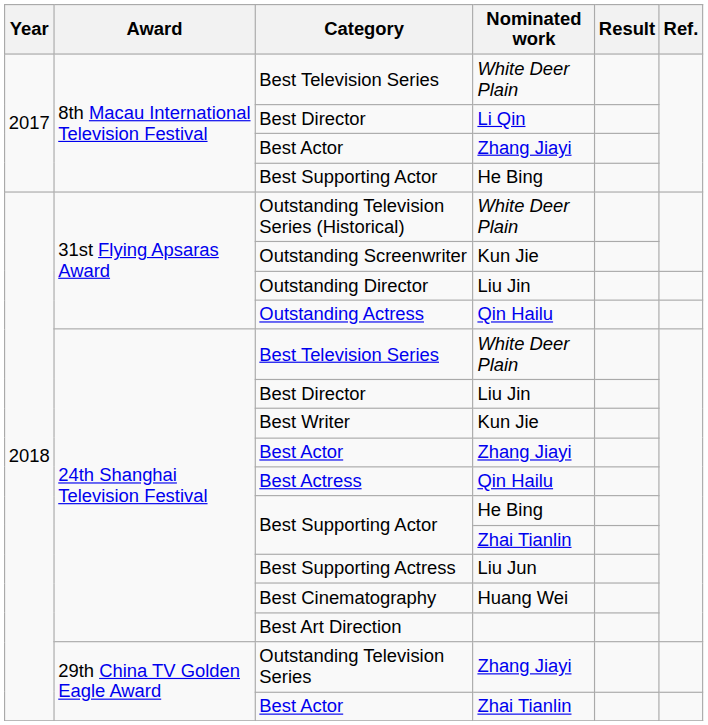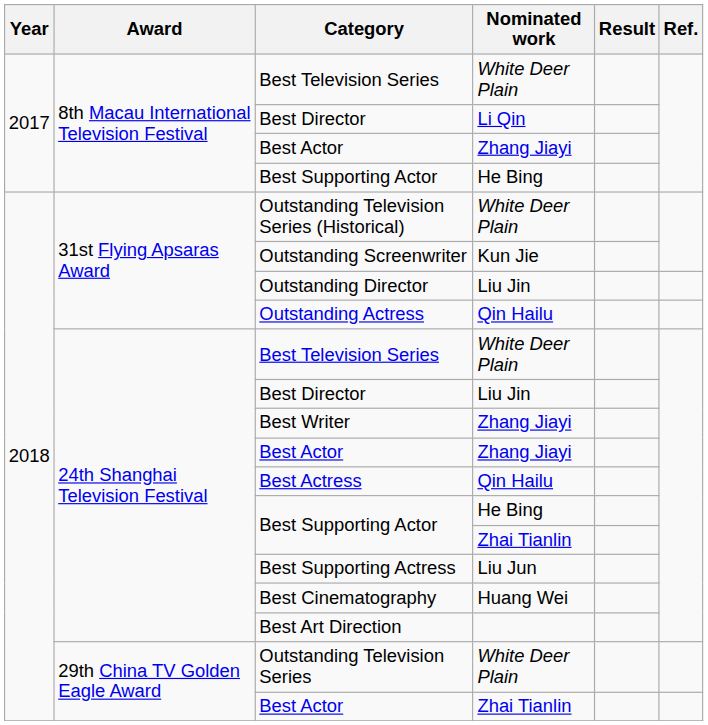Best Writer | Nominated work: Kun Jie -> Zhang Jiayi
Outstanding Television Series | Nominated work: Zhang Jiayi -> White Deer Plain
